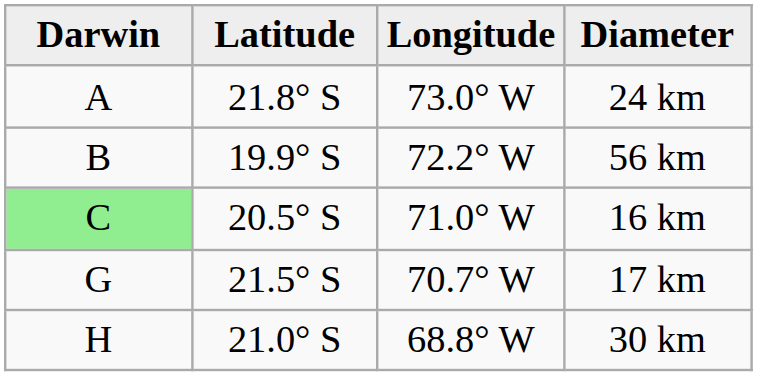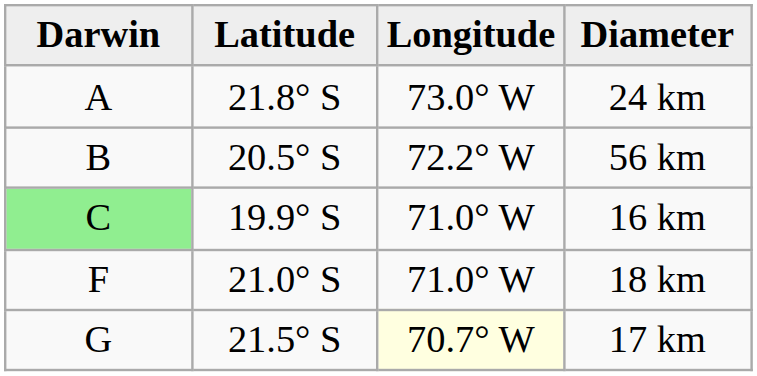56 km | Latitude: 19.9° S -> 20.5° S
16 km | Latitude: 20.5° S -> 19.9° S
+ row: F | 21.0° S | 71.0° W | 18 km
17 km | Longitude: no background -> lightyellow background
- row: H | 21.0° S | 68.8° W | 30 km
